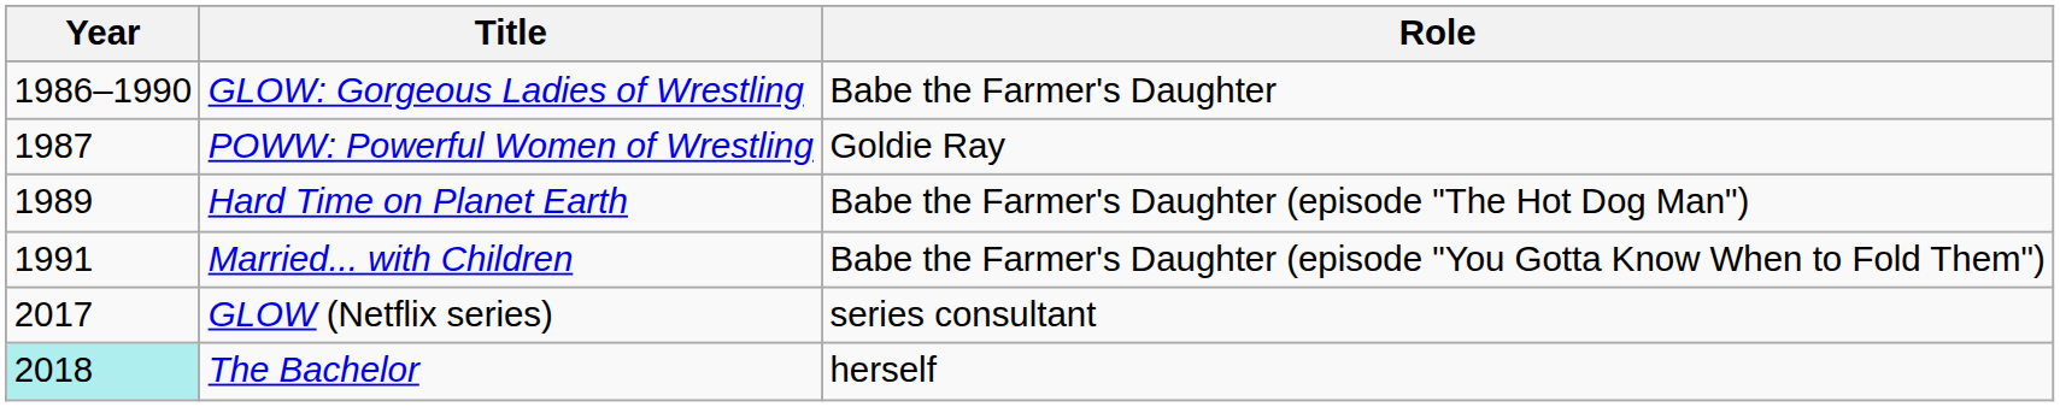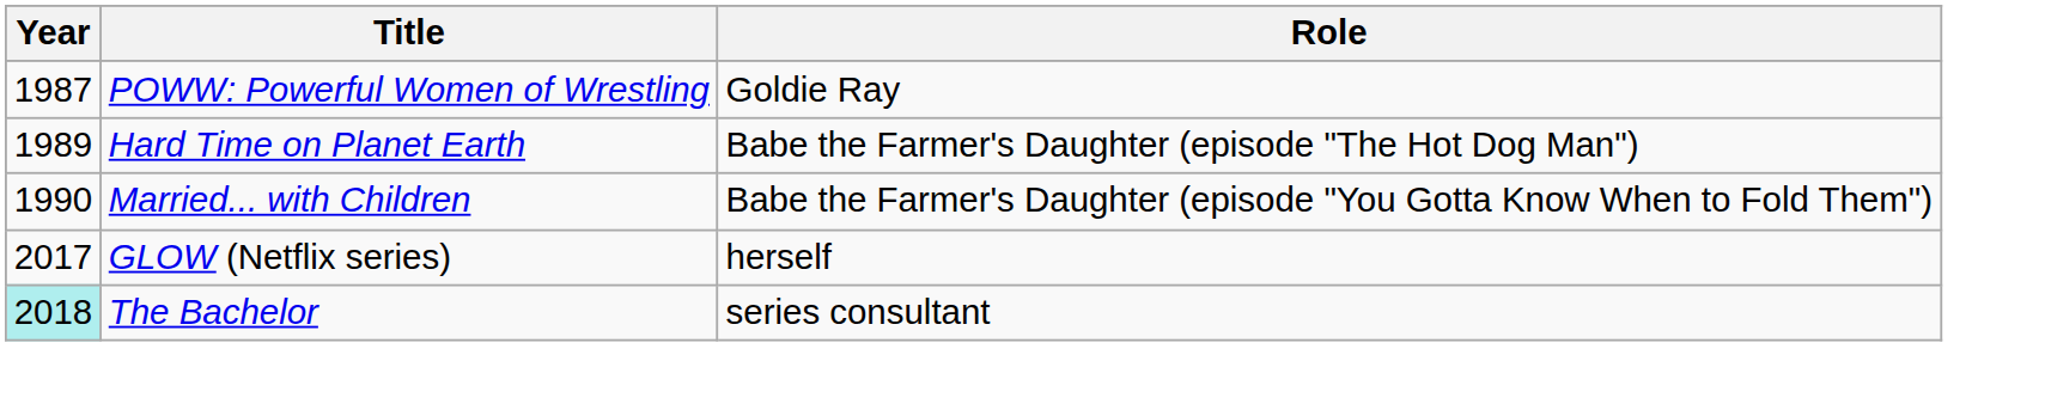- row: 1986–1990 | GLOW: Gorgeous Ladies of Wrestling | Babe the Farmer's Daughter
Married... with Children | Year: 1991 -> 1990
GLOW (Netflix series) | Role: series consultant -> herself
The Bachelor | Role: herself -> series consultant
